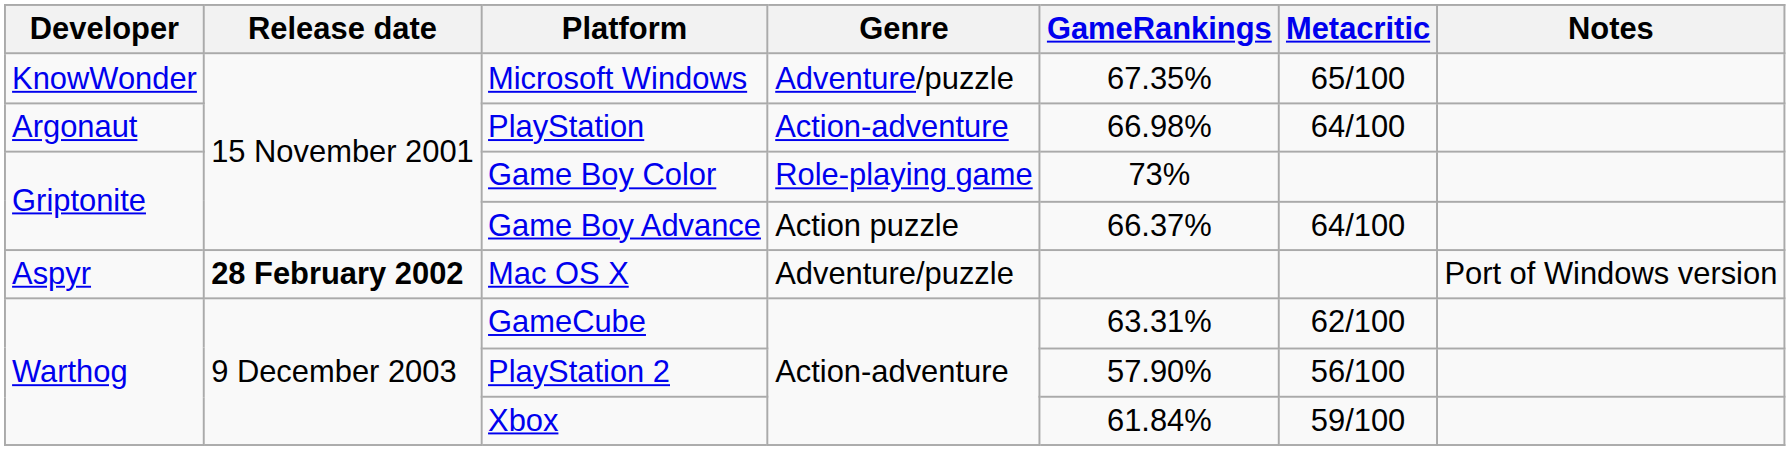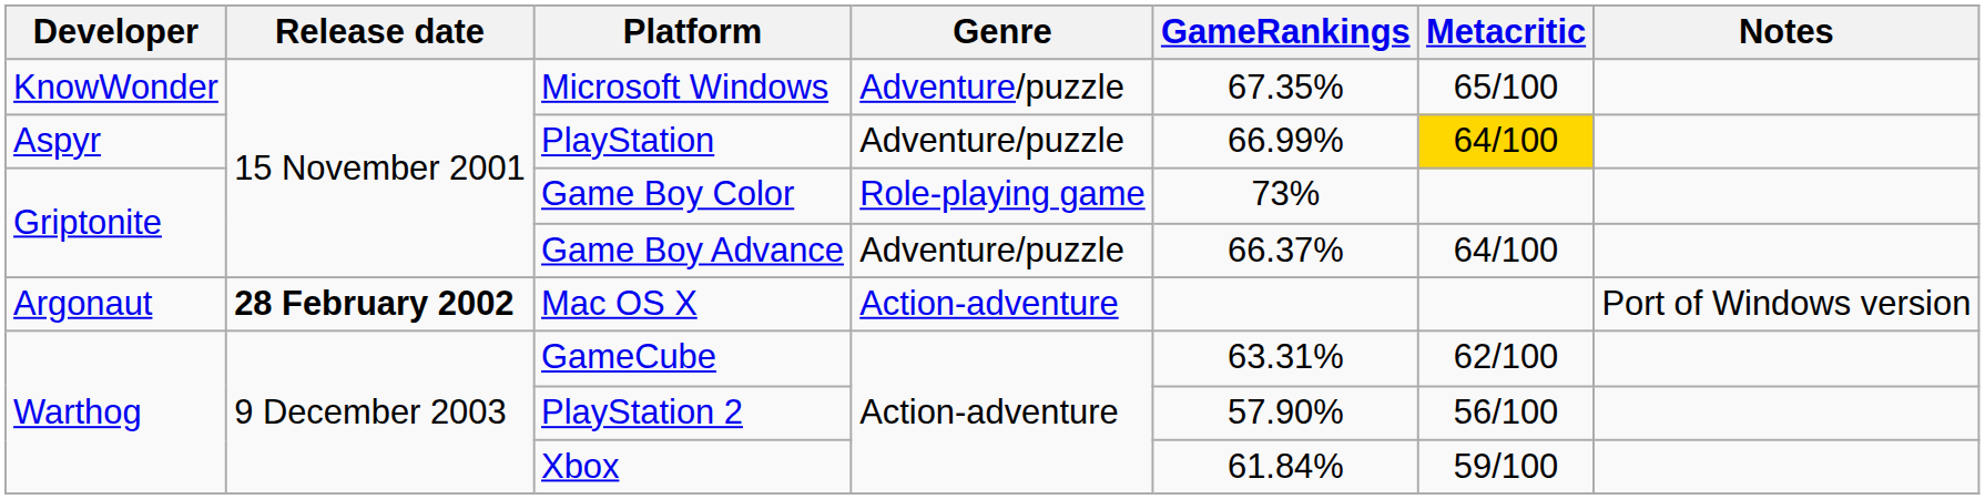PlayStation | Developer: Argonaut -> Aspyr
PlayStation | Genre: Action-adventure -> Adventure/puzzle
PlayStation | GameRankings: 66.98% -> 66.99%
PlayStation | Metacritic: no background -> gold background
Game Boy Advance | Genre: Action puzzle -> Adventure/puzzle
Mac OS X | Developer: Aspyr -> Argonaut
Mac OS X | Genre: Adventure/puzzle -> Action-adventure
